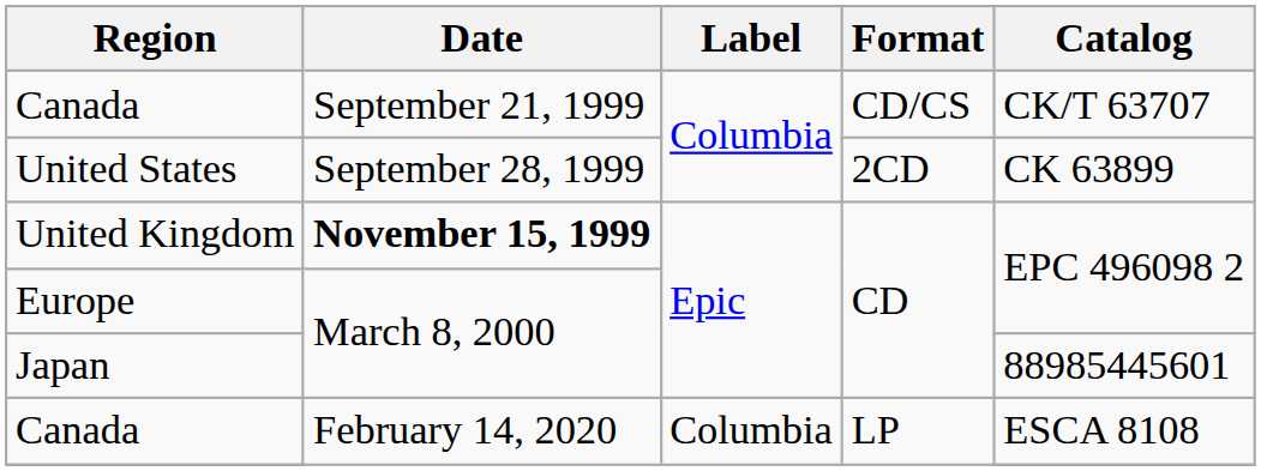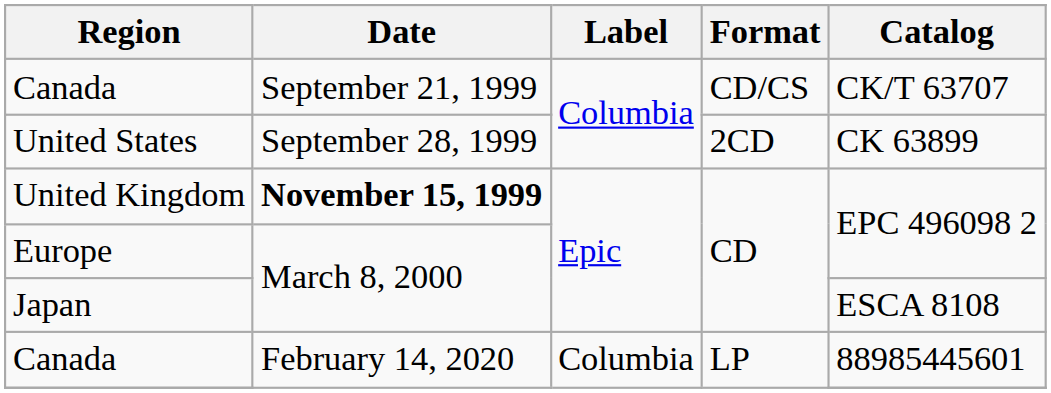Japan | Catalog: 88985445601 -> ESCA 8108
Canada / LP | Catalog: ESCA 8108 -> 88985445601
